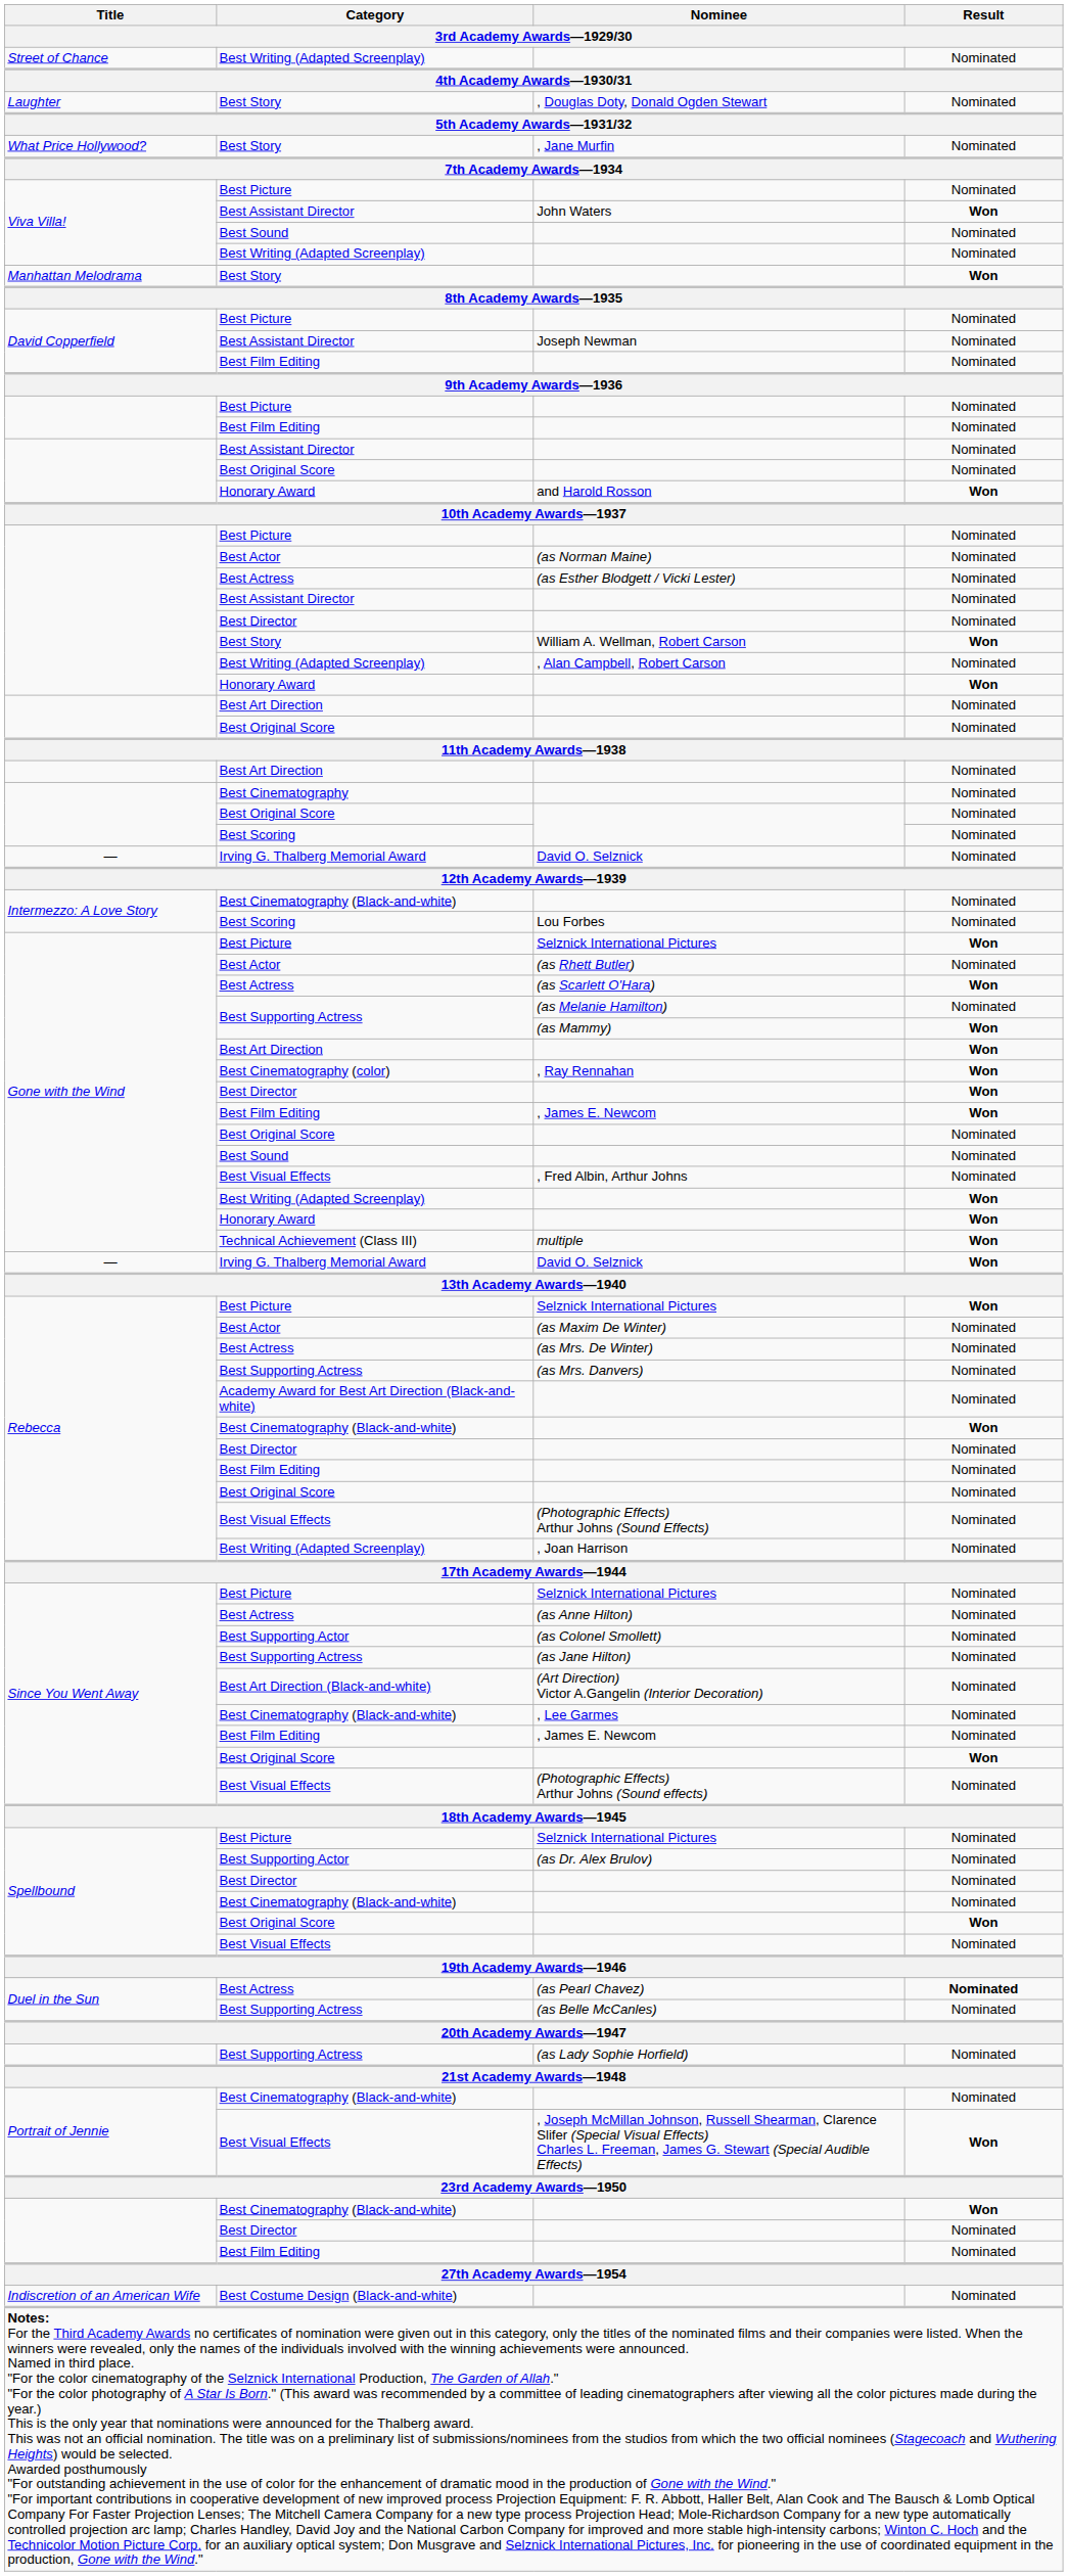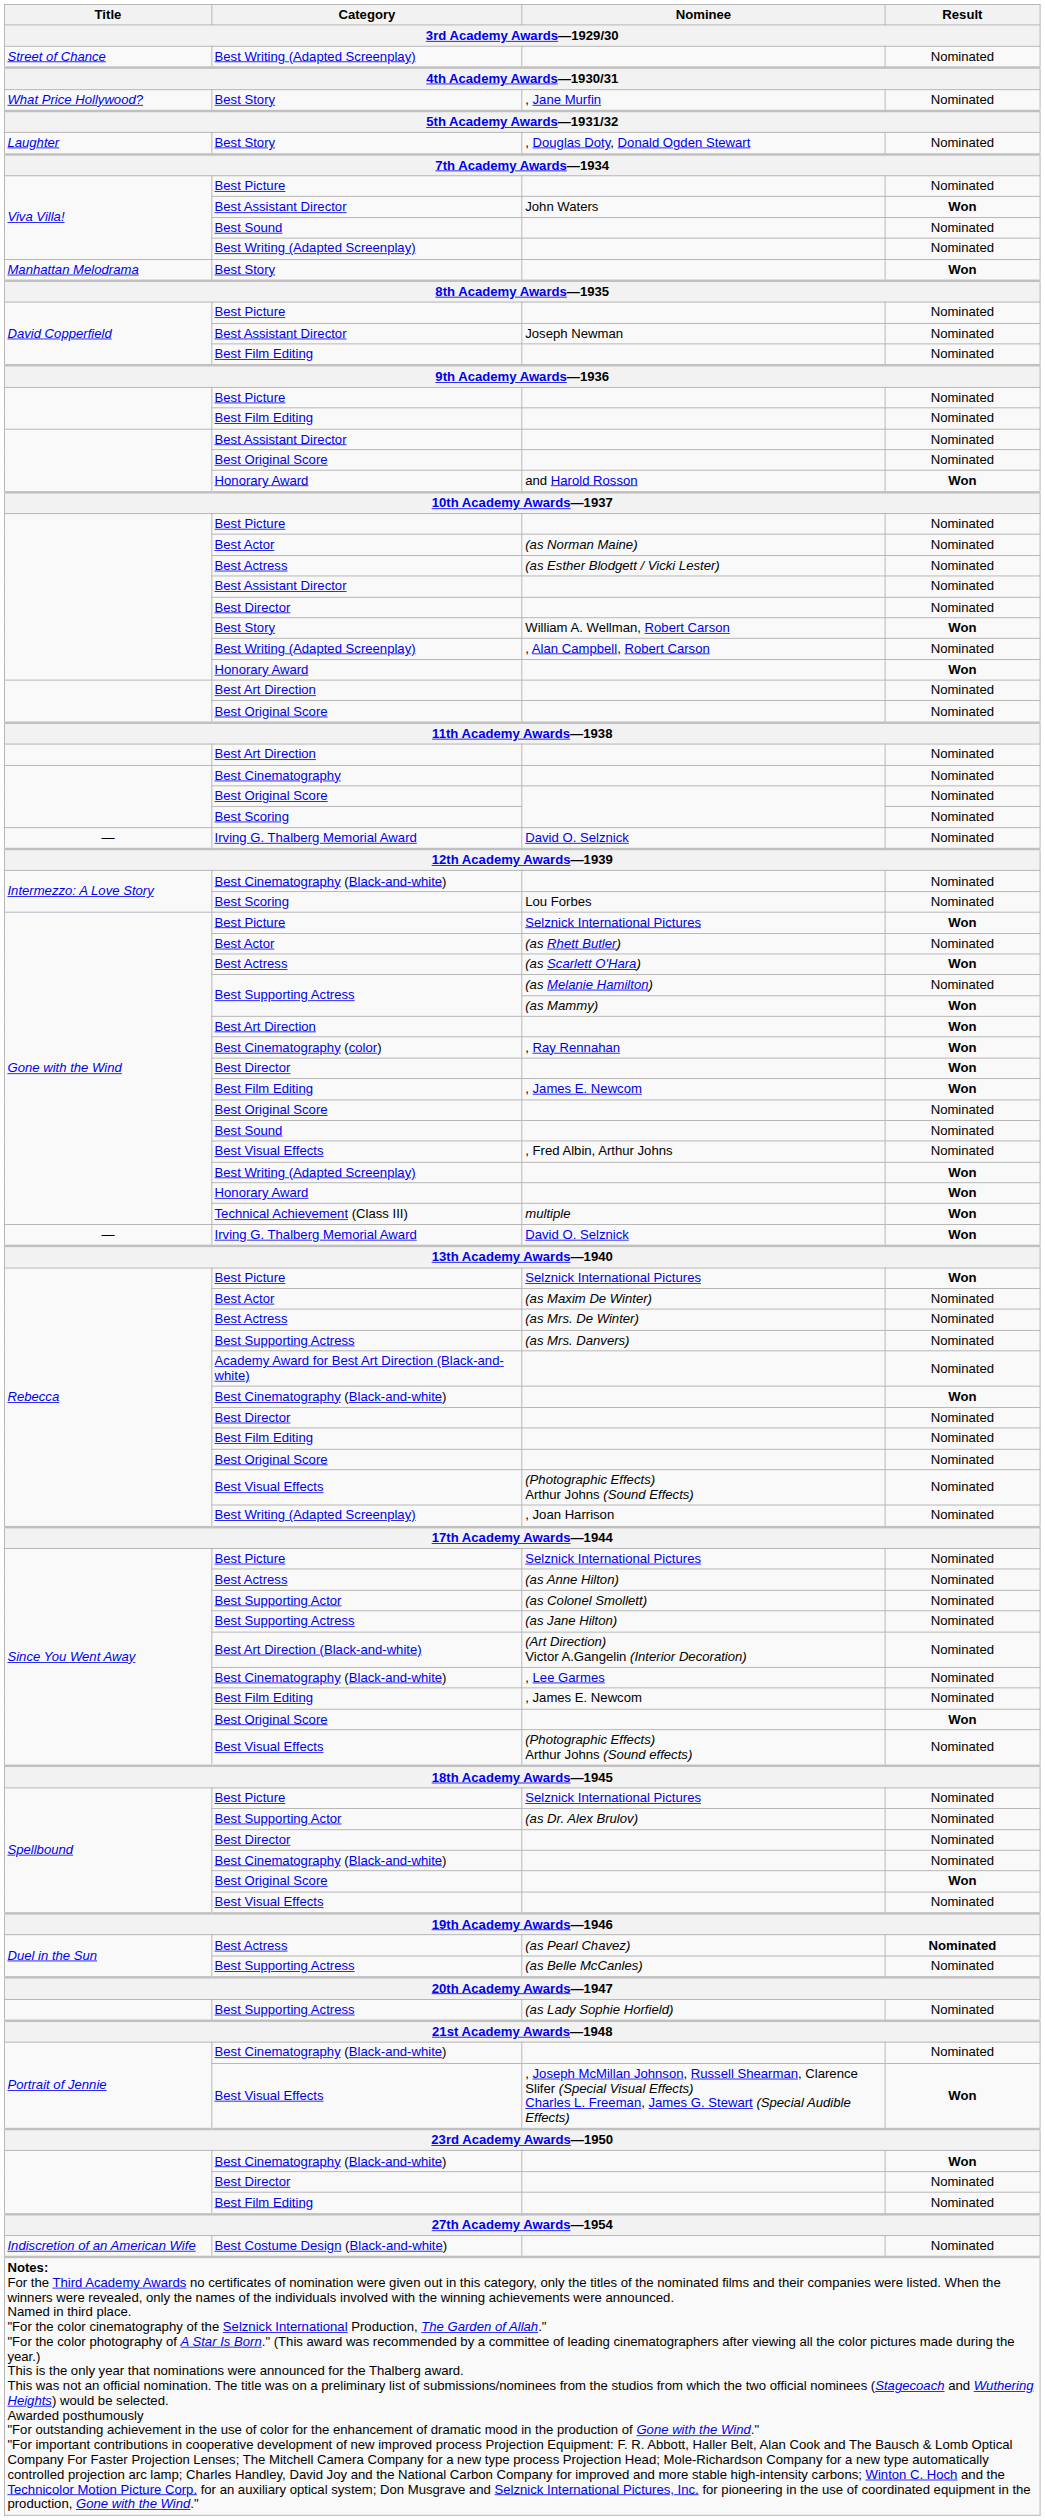rows swapped: , Douglas Doty, Donald Ogden Stewart <-> , Jane Murfin
